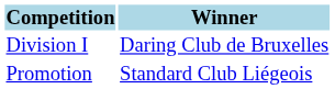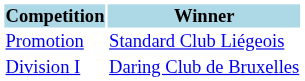rows swapped: Division I <-> Promotion
